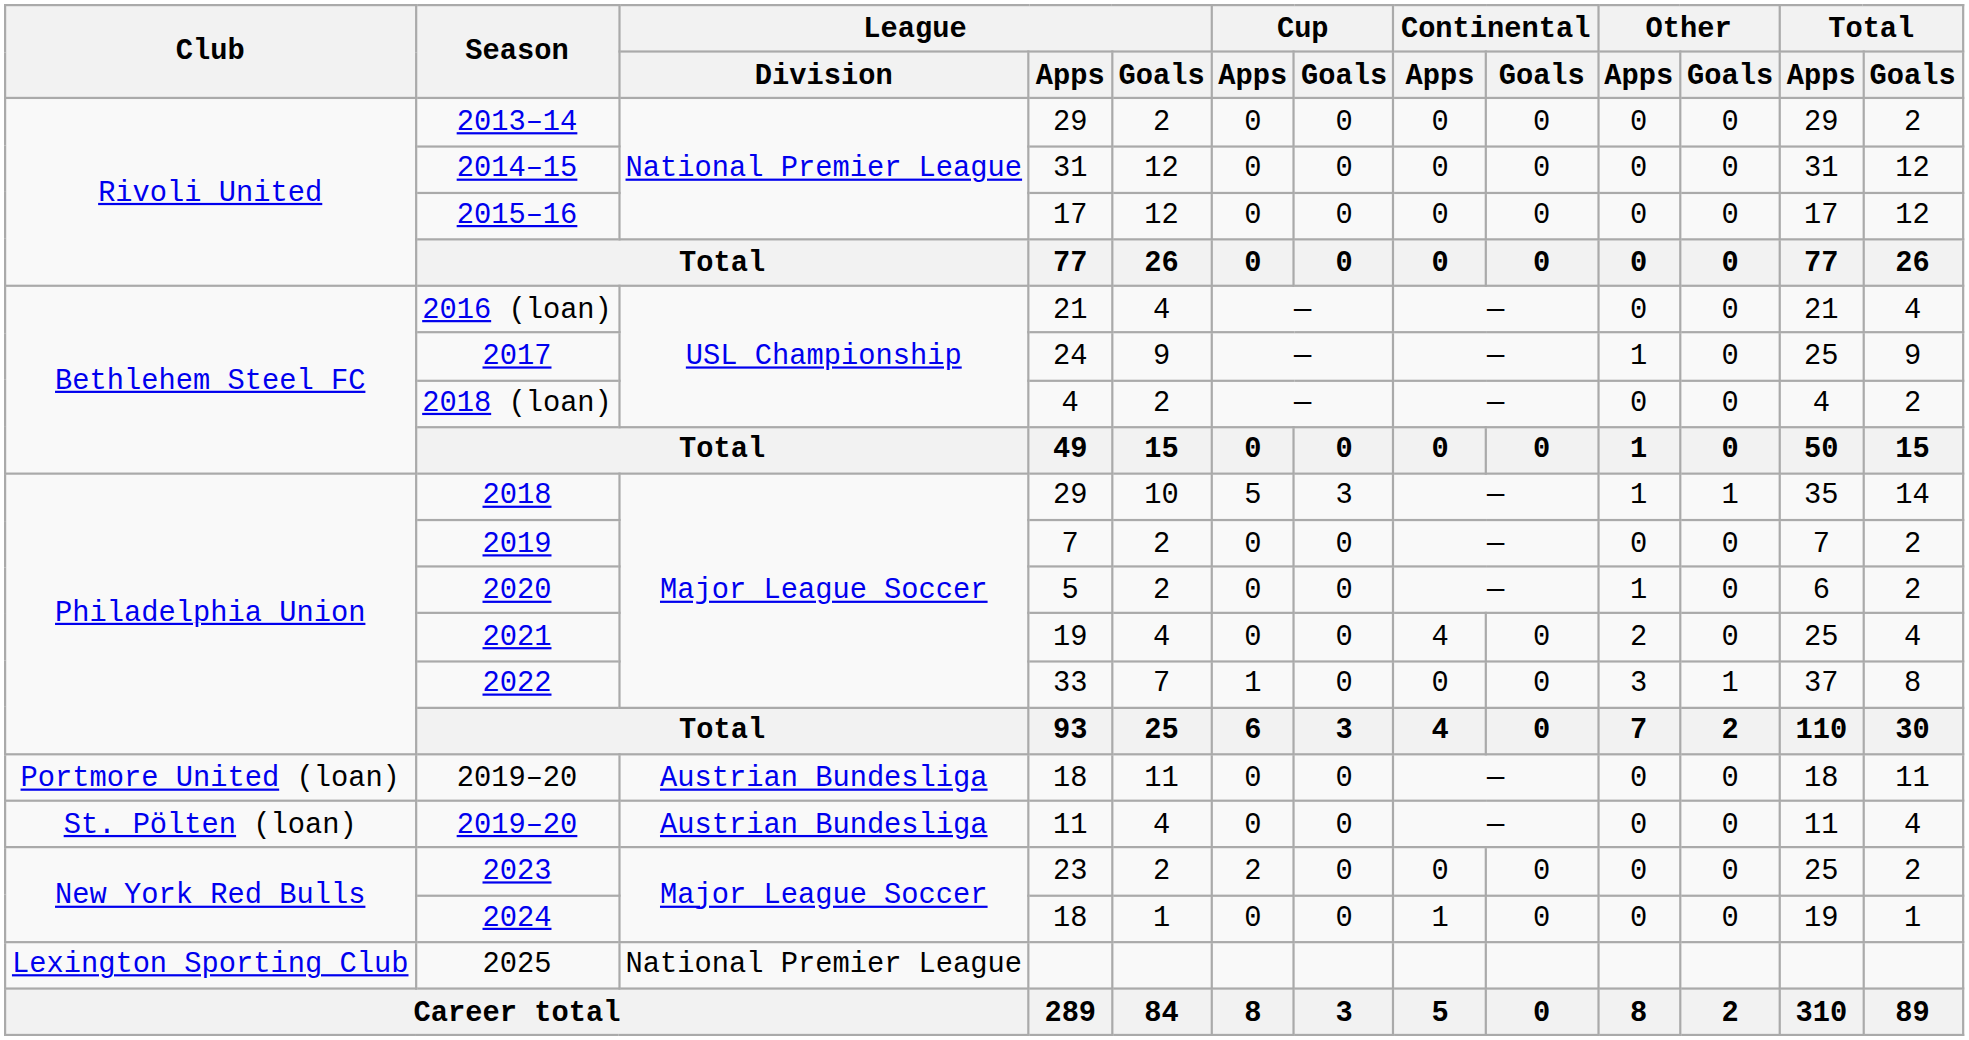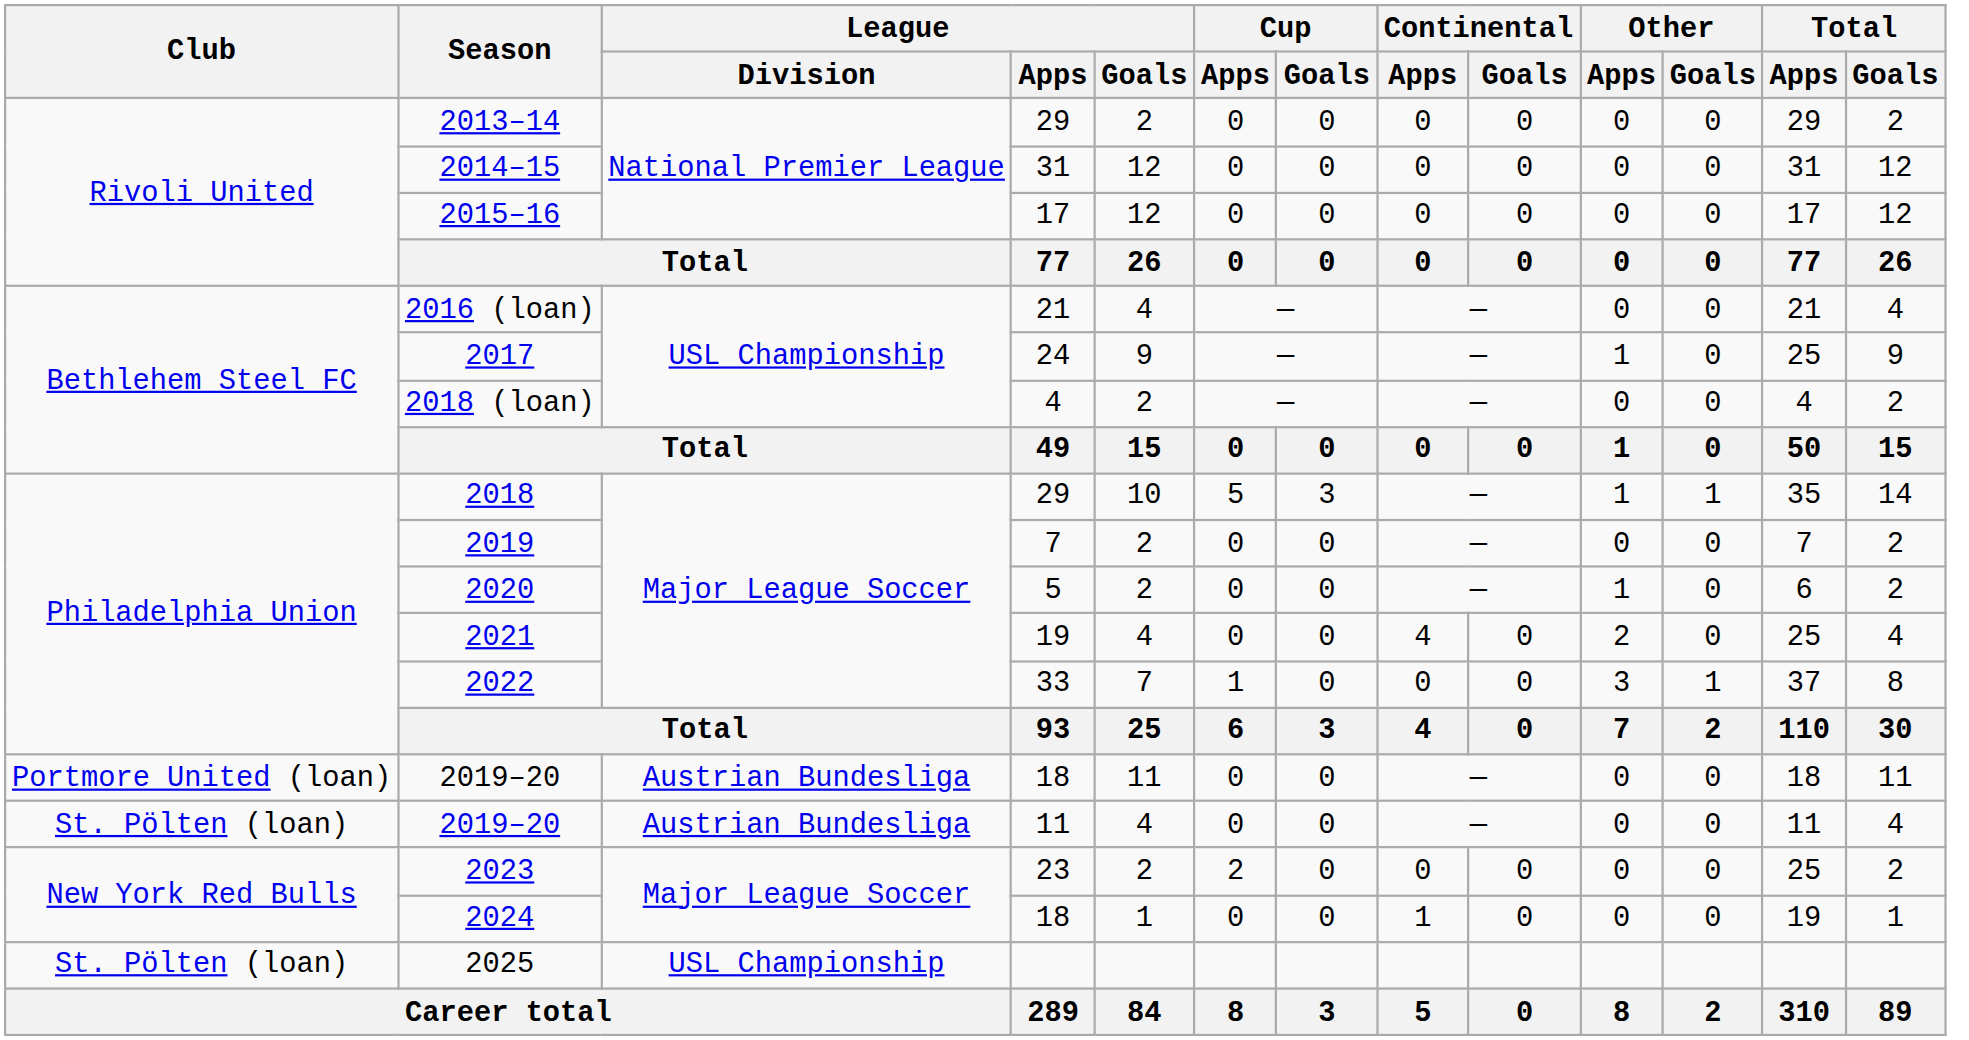2025 | Club: Lexington Sporting Club -> St. Pölten (loan)
2025 | League / Division: National Premier League -> USL Championship
